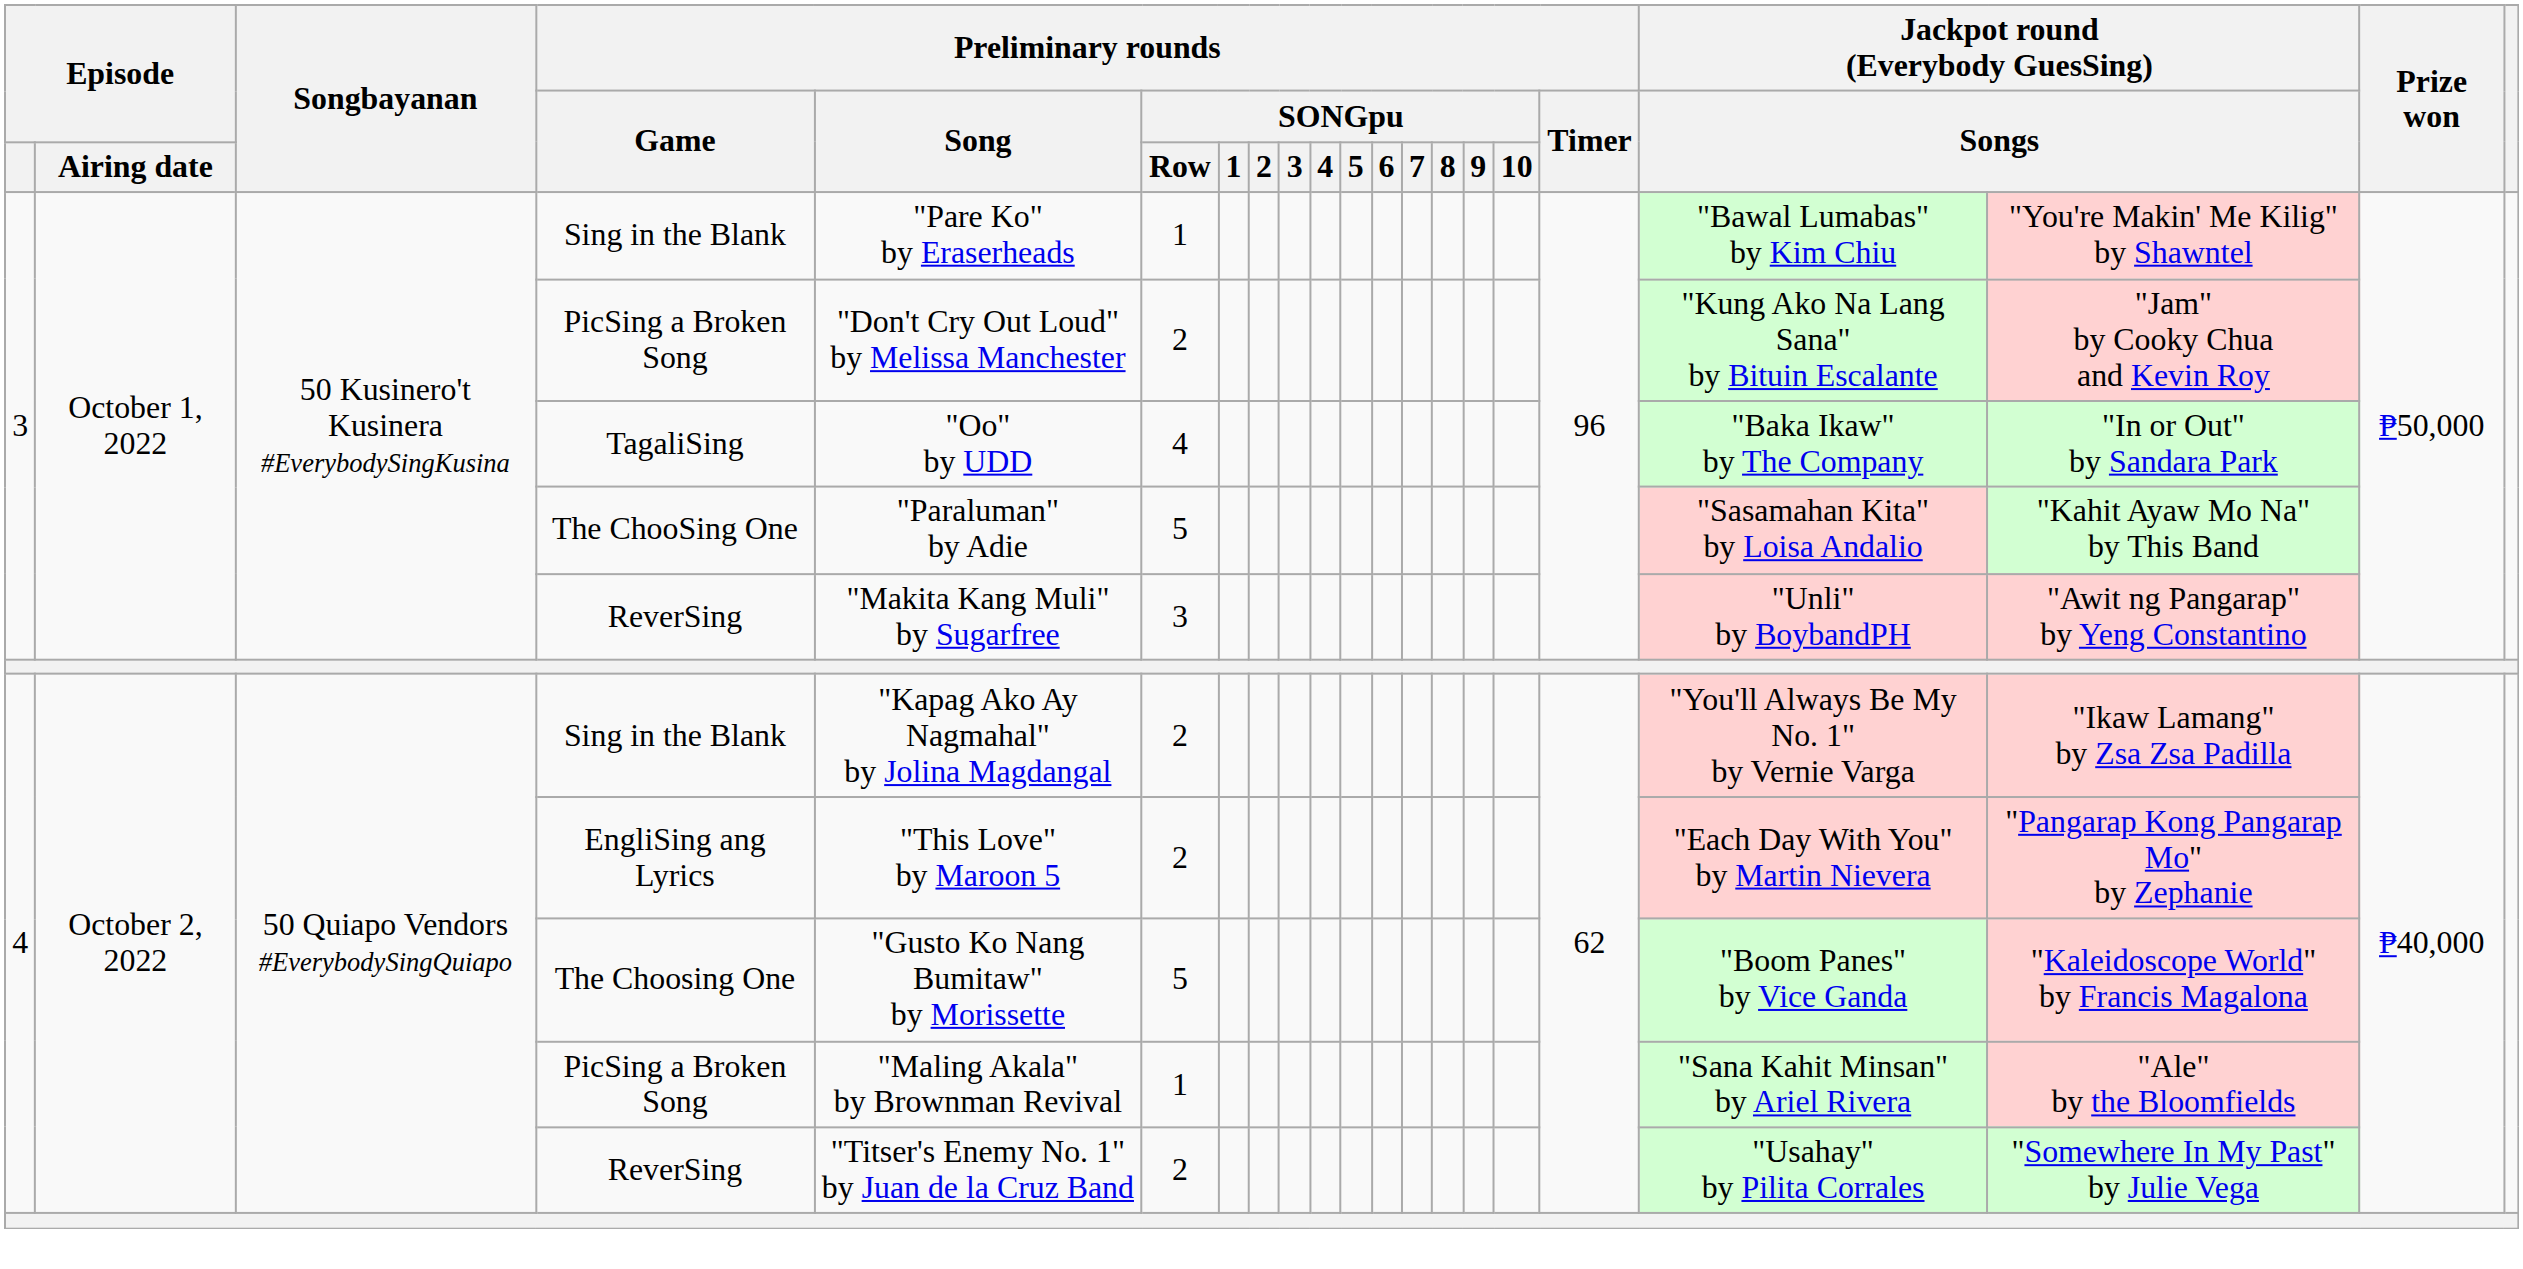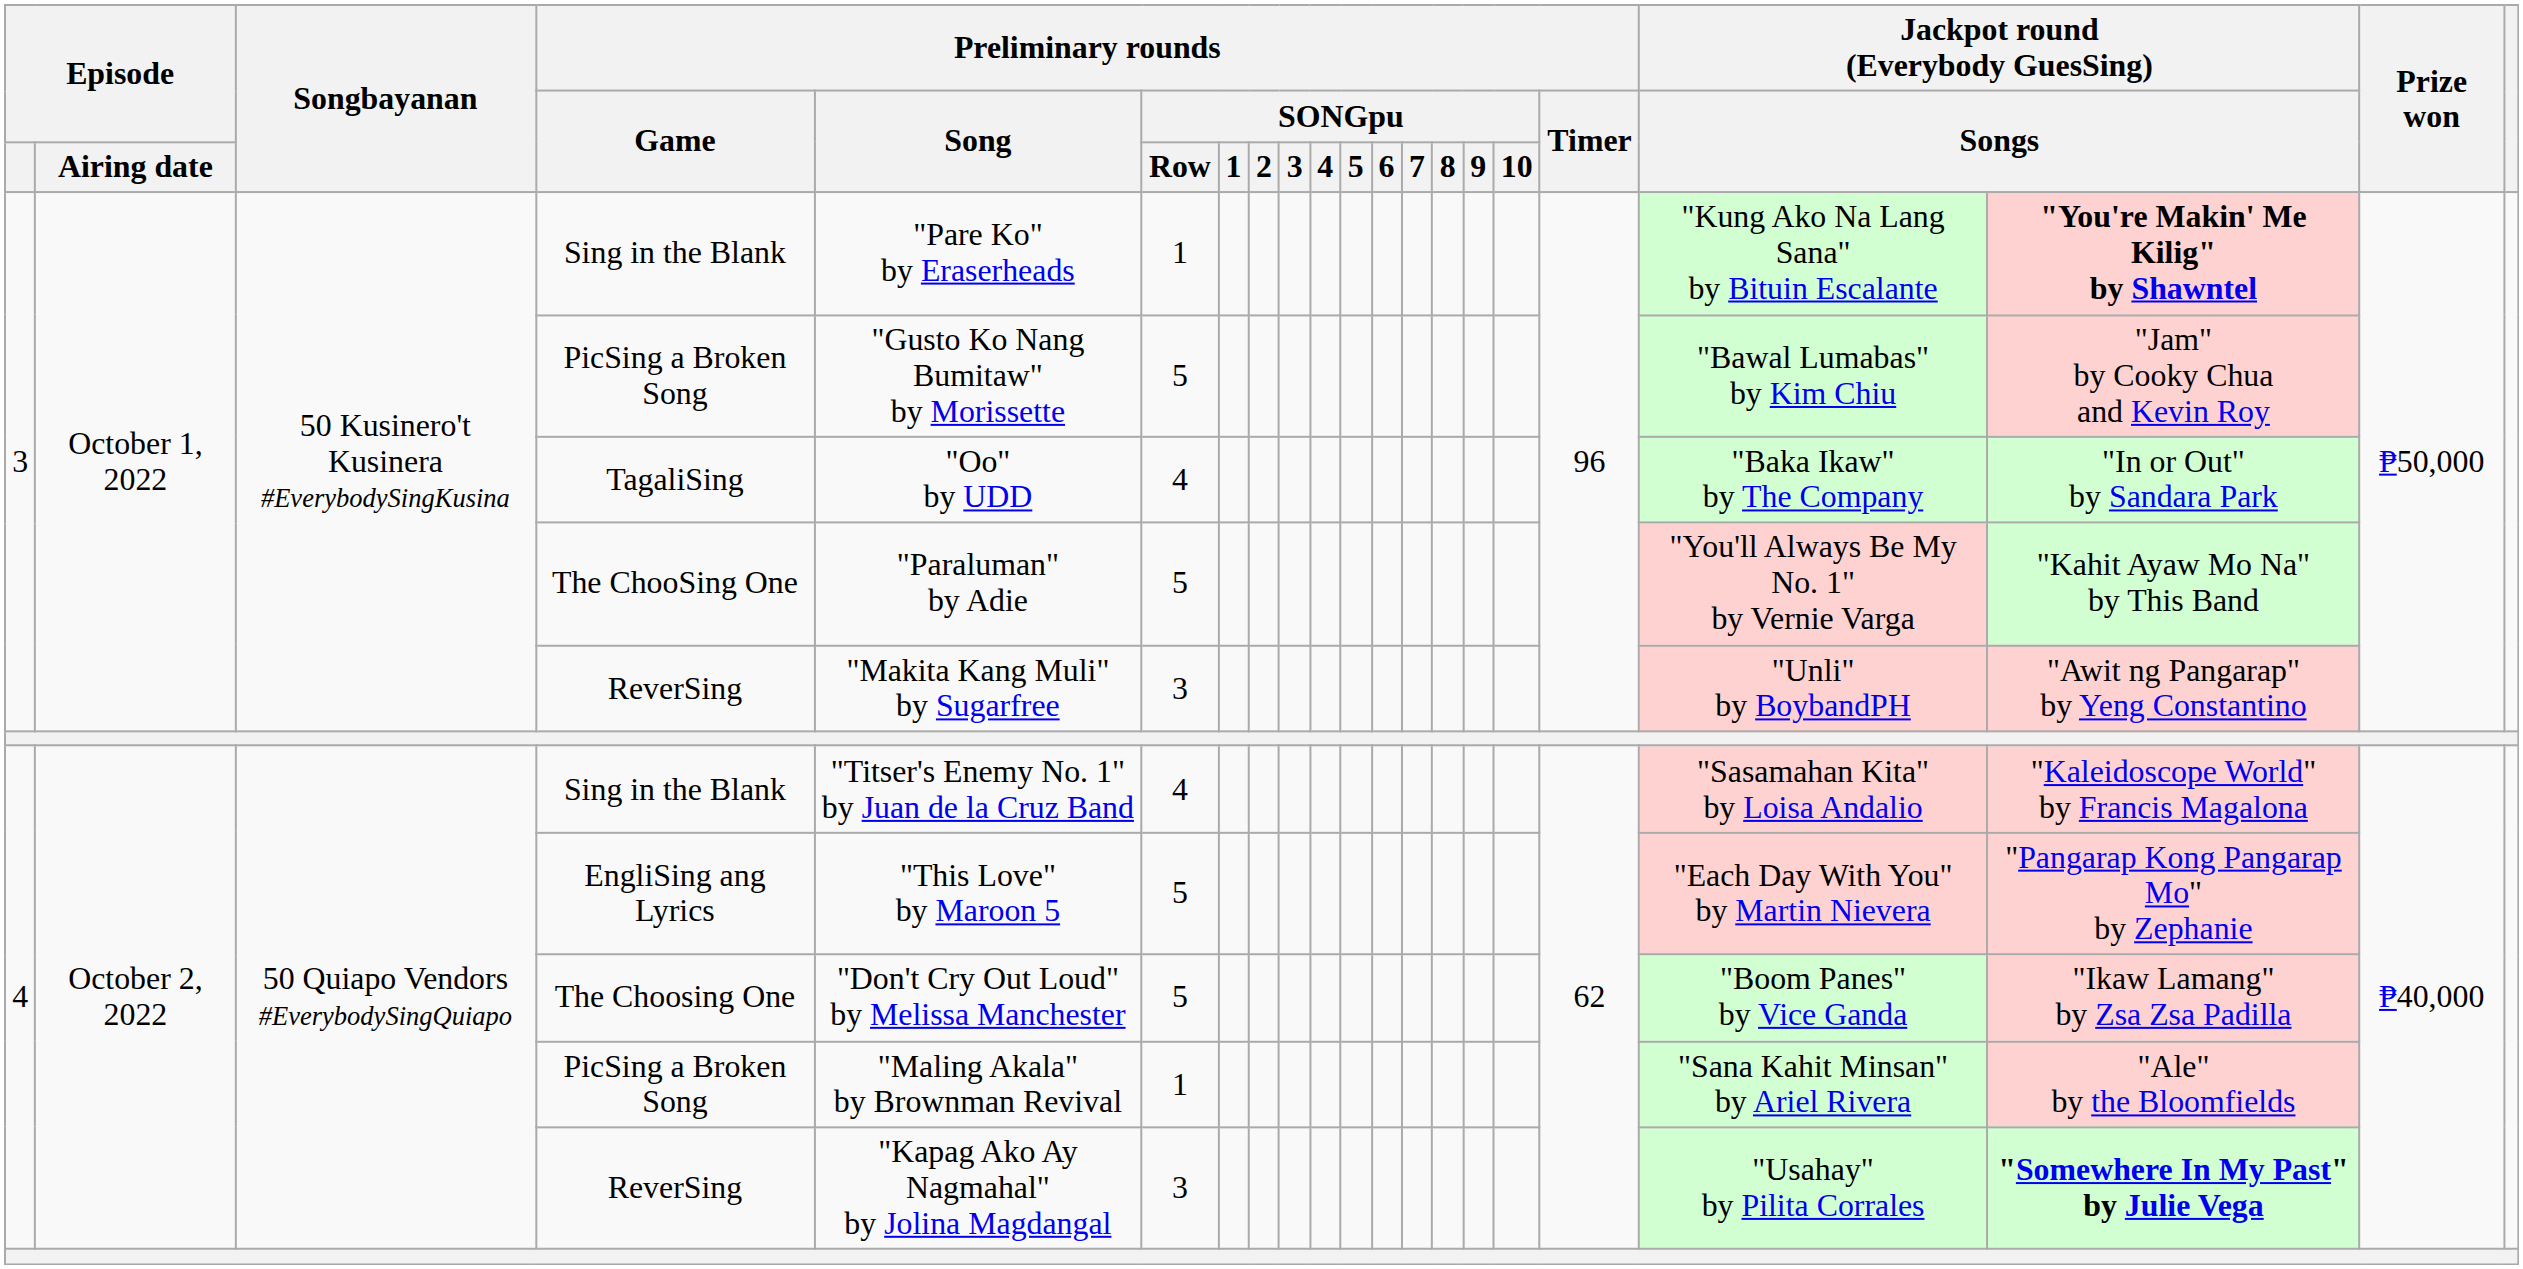3 / Sing in the Blank | column 18: "Bawal Lumabas" by Kim Chiu -> "Kung Ako Na Lang Sana" by Bituin Escalante
3 / Sing in the Blank | column 19: normal -> bold
3 / PicSing a Broken Song | Preliminary rounds / Song: "Don't Cry Out Loud" by Melissa Manchester -> "Gusto Ko Nang Bumitaw" by Morissette
3 / PicSing a Broken Song | Preliminary rounds / SONGpu / Row: 2 -> 5
3 / PicSing a Broken Song | column 18: "Kung Ako Na Lang Sana" by Bituin Escalante -> "Bawal Lumabas" by Kim Chiu
The ChooSing One | column 18: "Sasamahan Kita" by Loisa Andalio -> "You'll Always Be My No. 1" by Vernie Varga
4 / Sing in the Blank | Preliminary rounds / Song: "Kapag Ako Ay Nagmahal" by Jolina Magdangal -> "Titser's Enemy No. 1" by Juan de la Cruz Band
4 / Sing in the Blank | Preliminary rounds / SONGpu / Row: 2 -> 4
4 / Sing in the Blank | column 18: "You'll Always Be My No. 1" by Vernie Varga -> "Sasamahan Kita" by Loisa Andalio
4 / Sing in the Blank | column 19: "Ikaw Lamang" by Zsa Zsa Padilla -> "Kaleidoscope World" by Francis Magalona
EngliSing ang Lyrics | Preliminary rounds / SONGpu / Row: 2 -> 5
The Choosing One | Preliminary rounds / Song: "Gusto Ko Nang Bumitaw" by Morissette -> "Don't Cry Out Loud" by Melissa Manchester
The Choosing One | column 19: "Kaleidoscope World" by Francis Magalona -> "Ikaw Lamang" by Zsa Zsa Padilla
4 / ReverSing | Preliminary rounds / Song: "Titser's Enemy No. 1" by Juan de la Cruz Band -> "Kapag Ako Ay Nagmahal" by Jolina Magdangal
4 / ReverSing | Preliminary rounds / SONGpu / Row: 2 -> 3
4 / ReverSing | column 19: normal -> bold
